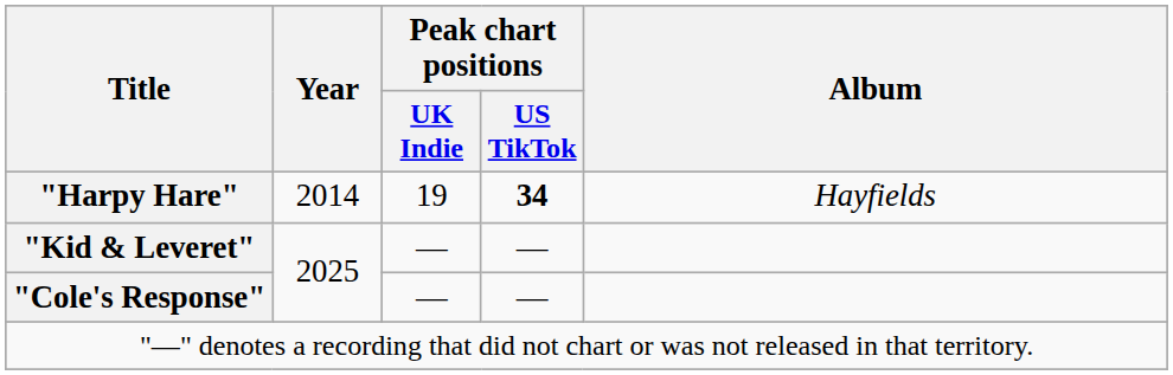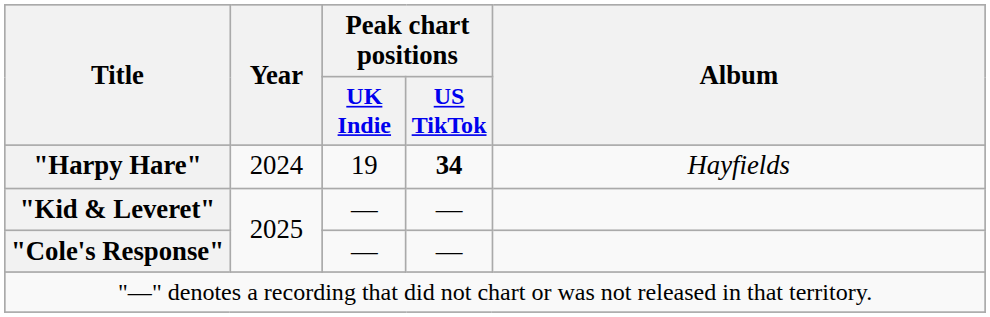"Harpy Hare" | Year: 2014 -> 2024
